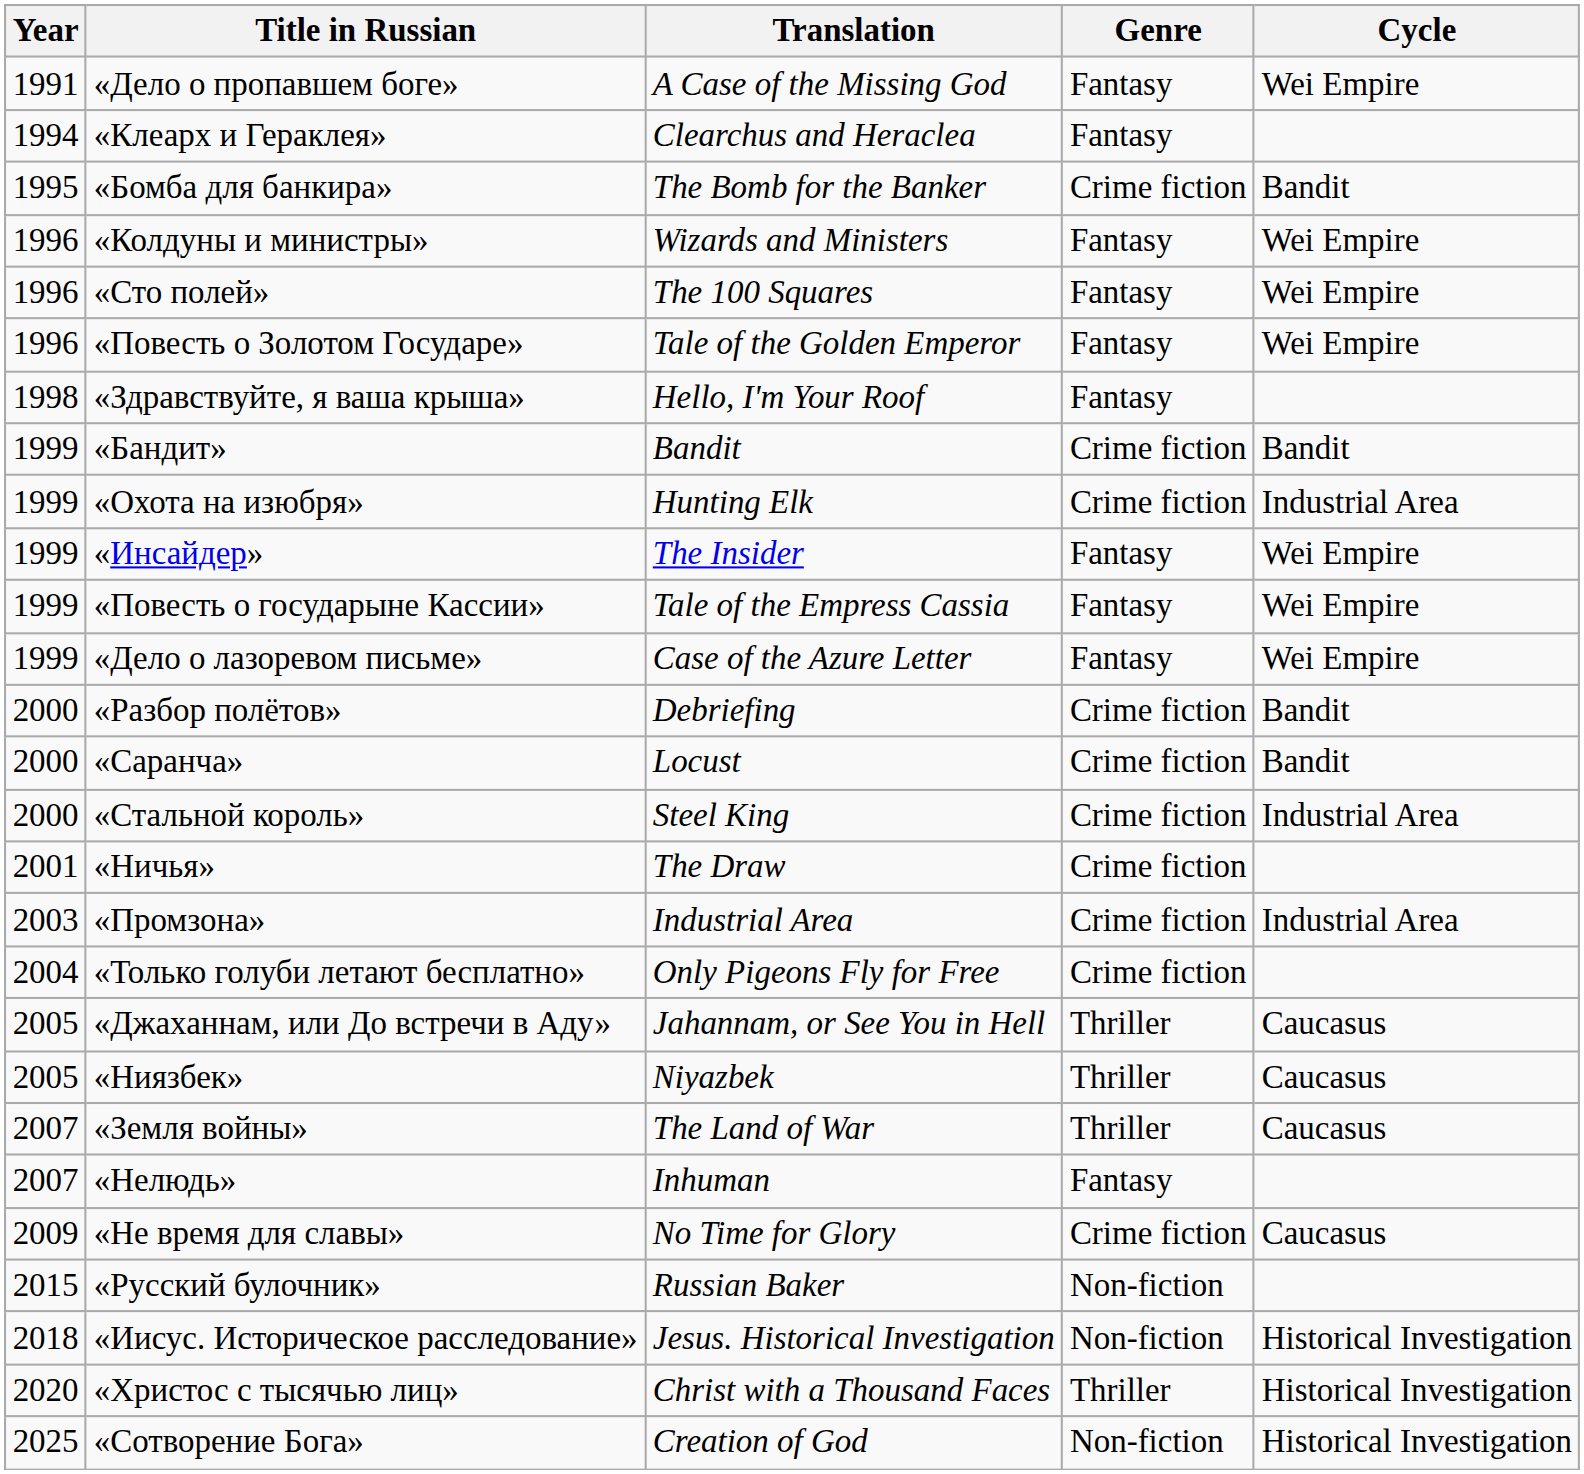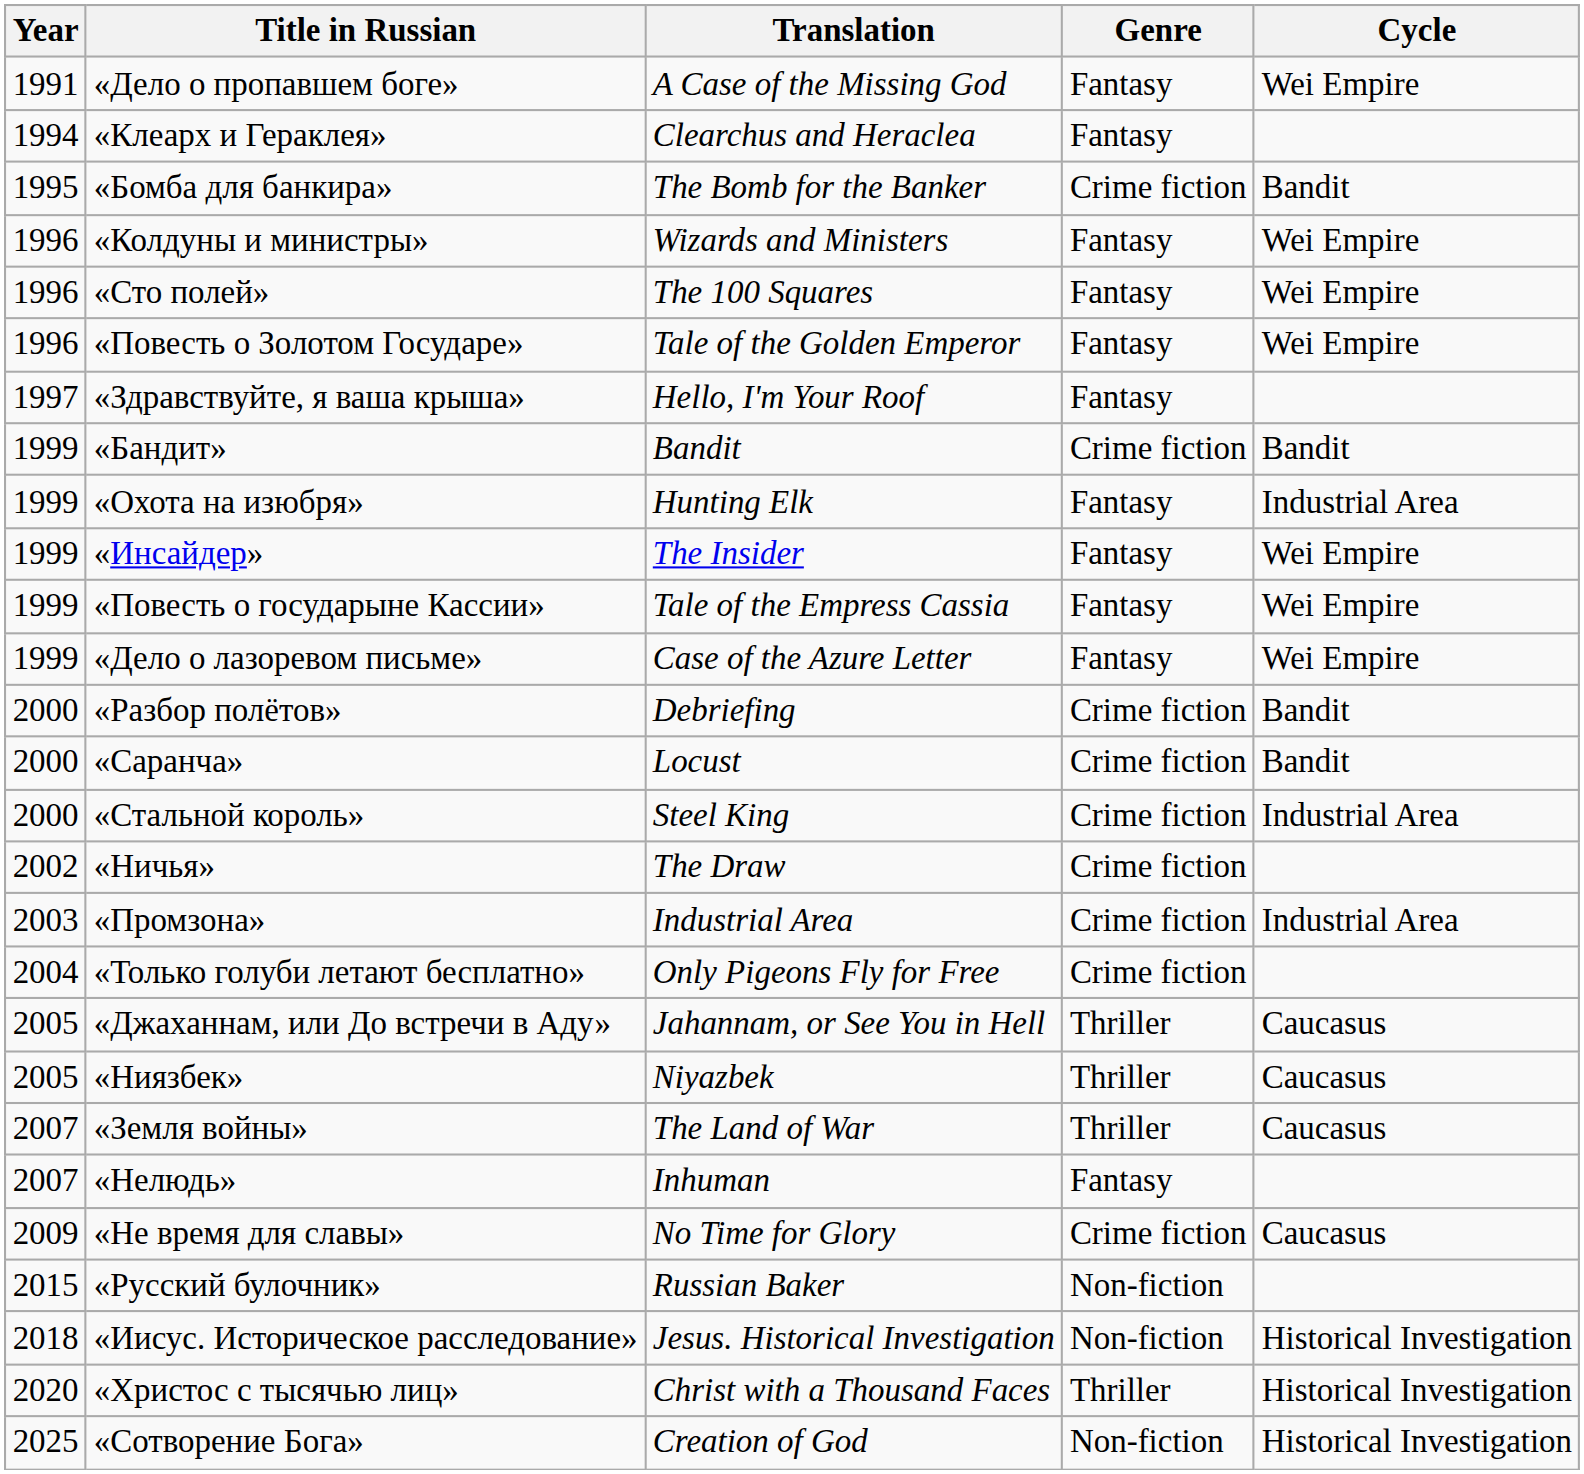«Здравствуйте, я ваша крыша» | Year: 1998 -> 1997
«Охота на изюбря» | Genre: Crime fiction -> Fantasy
«Ничья» | Year: 2001 -> 2002
